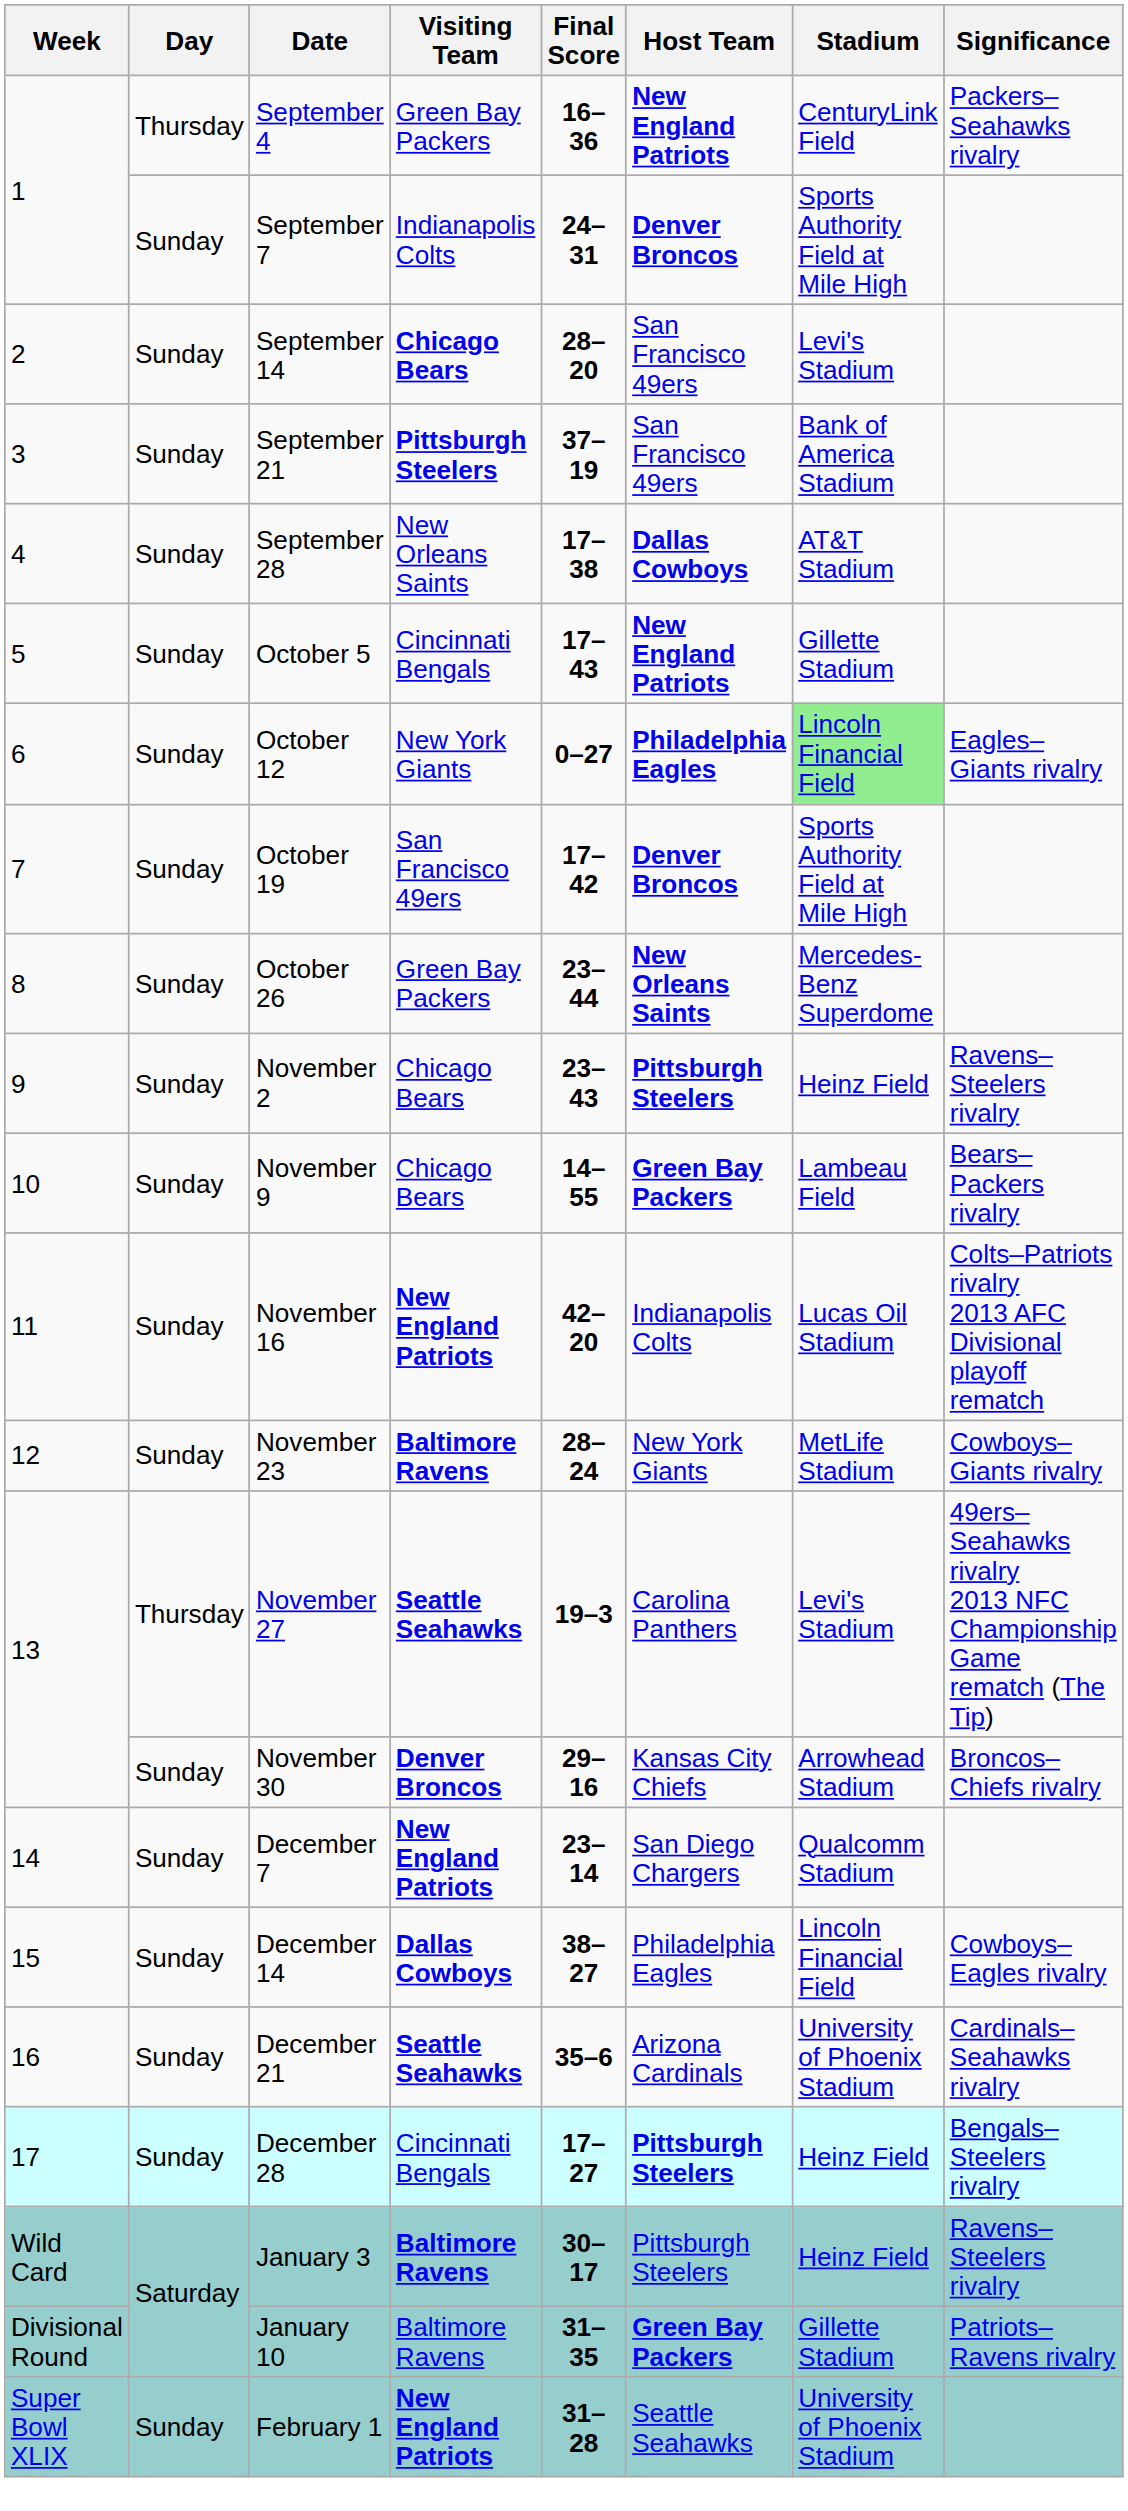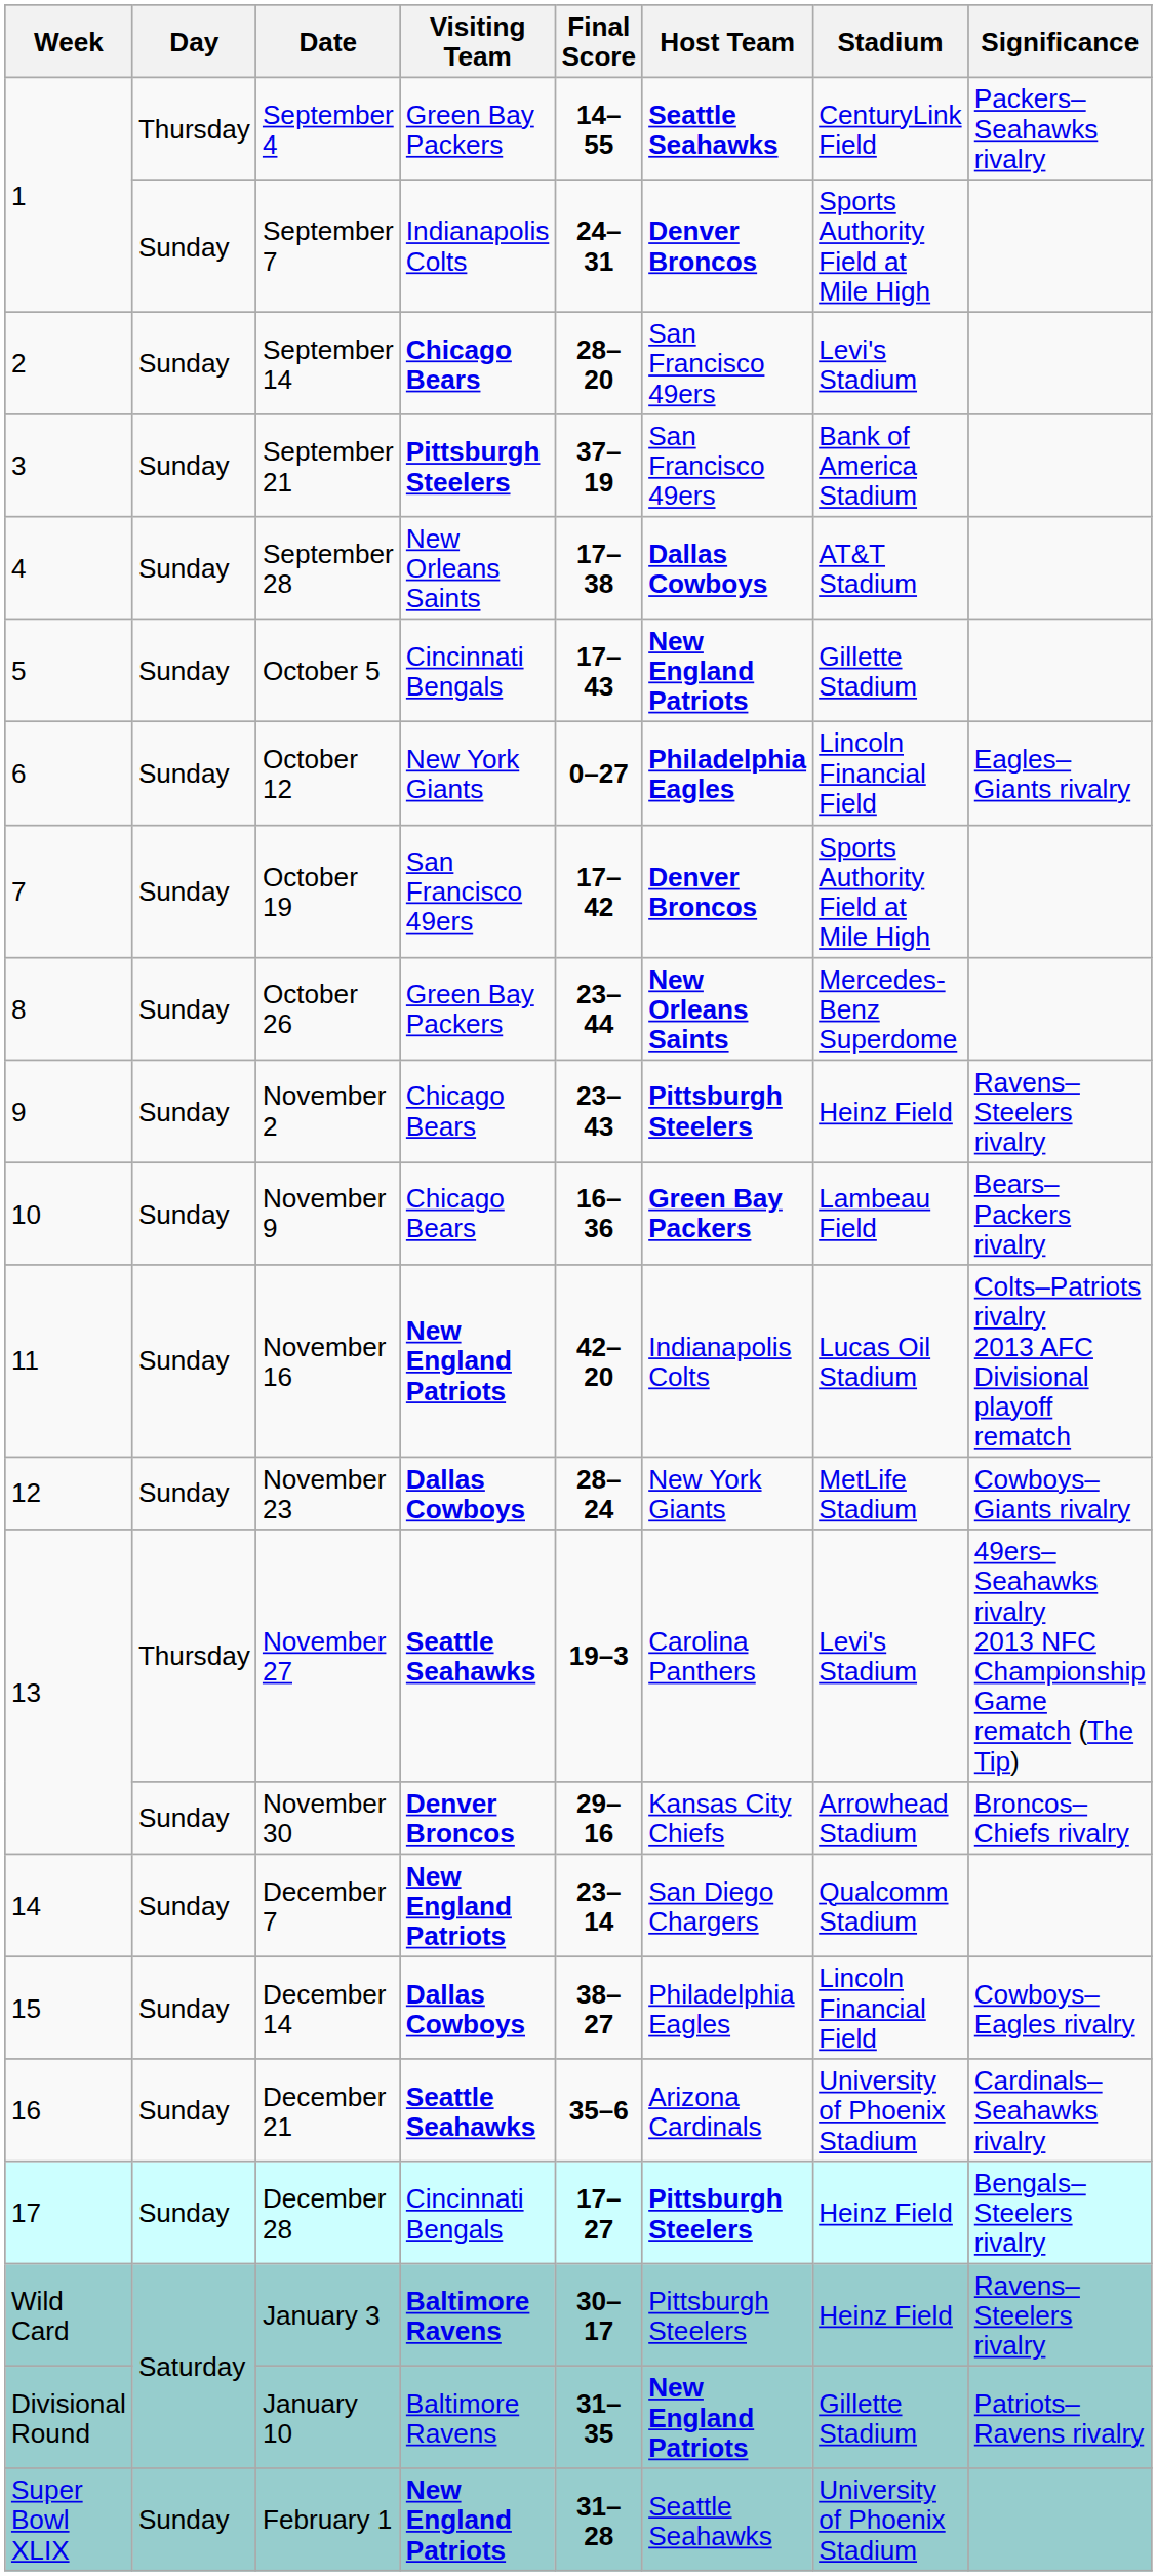September 4 | Final Score: 16–36 -> 14–55
September 4 | Host Team: New England Patriots -> Seattle Seahawks
October 12 | Stadium: lightgreen background -> no background
November 9 | Final Score: 14–55 -> 16–36
November 23 | Visiting Team: Baltimore Ravens -> Dallas Cowboys
January 10 | Host Team: Green Bay Packers -> New England Patriots
